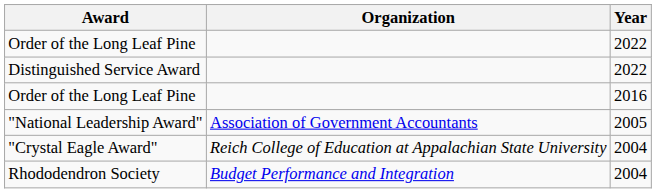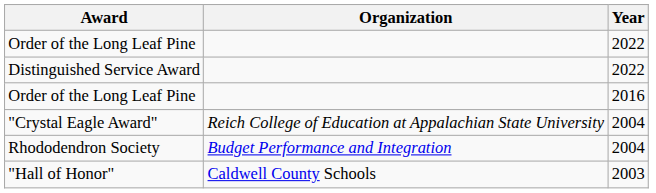- row: "National Leadership Award" | Association of Government Accountants | 2005
+ row: "Hall of Honor" | Caldwell County Schools | 2003
